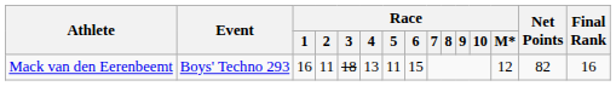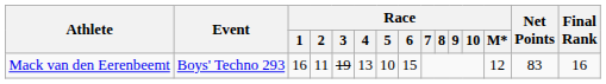Mack van den Eerenbeemt | Race / 3: 18 -> 19
Mack van den Eerenbeemt | Race / 5: 11 -> 10
Mack van den Eerenbeemt | Net Points: 82 -> 83
